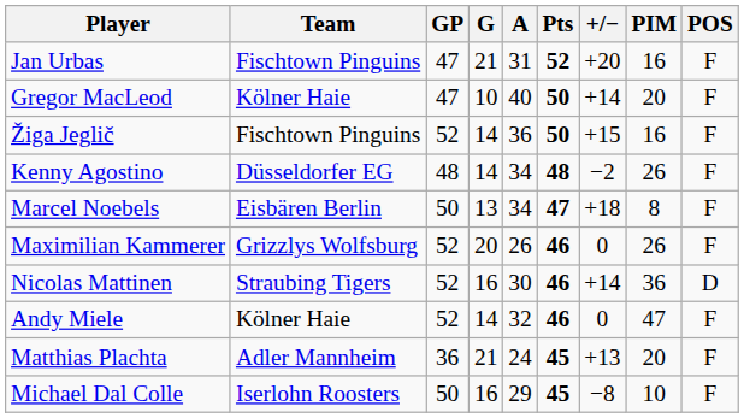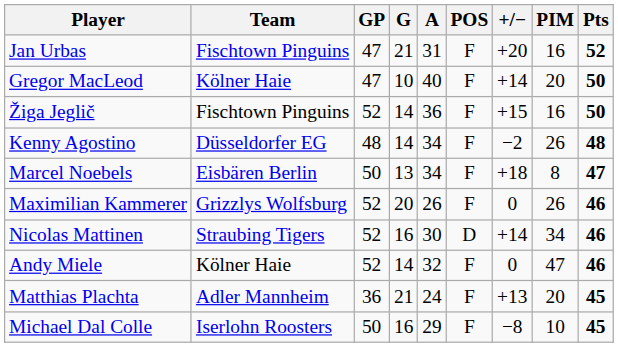columns swapped: Pts <-> POS
Nicolas Mattinen | PIM: 36 -> 34
